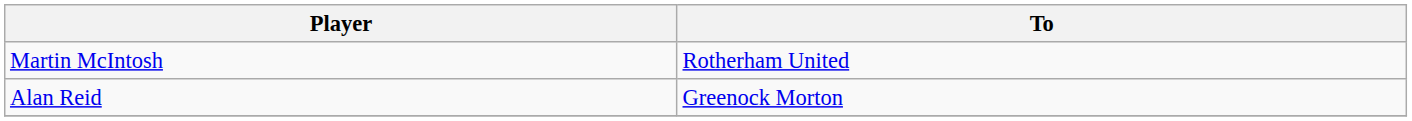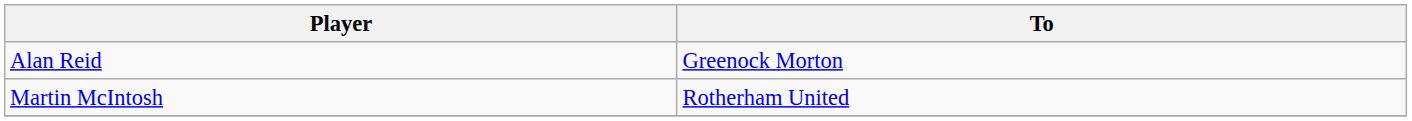rows swapped: Alan Reid <-> Martin McIntosh
